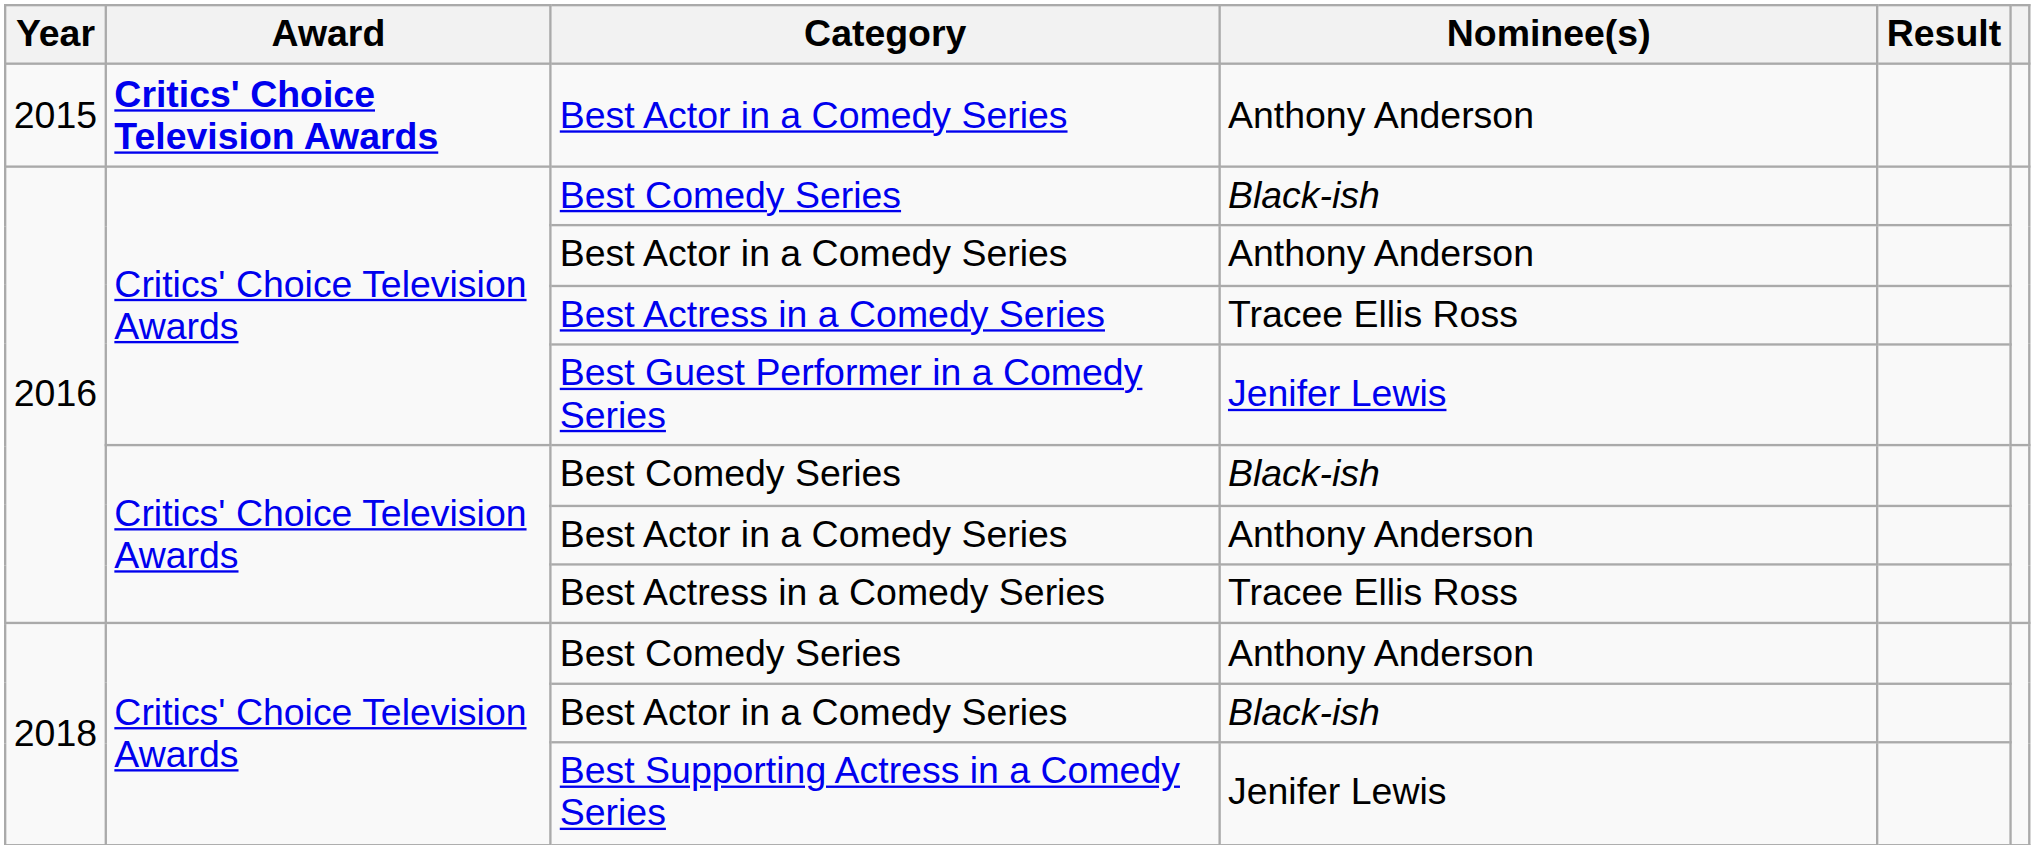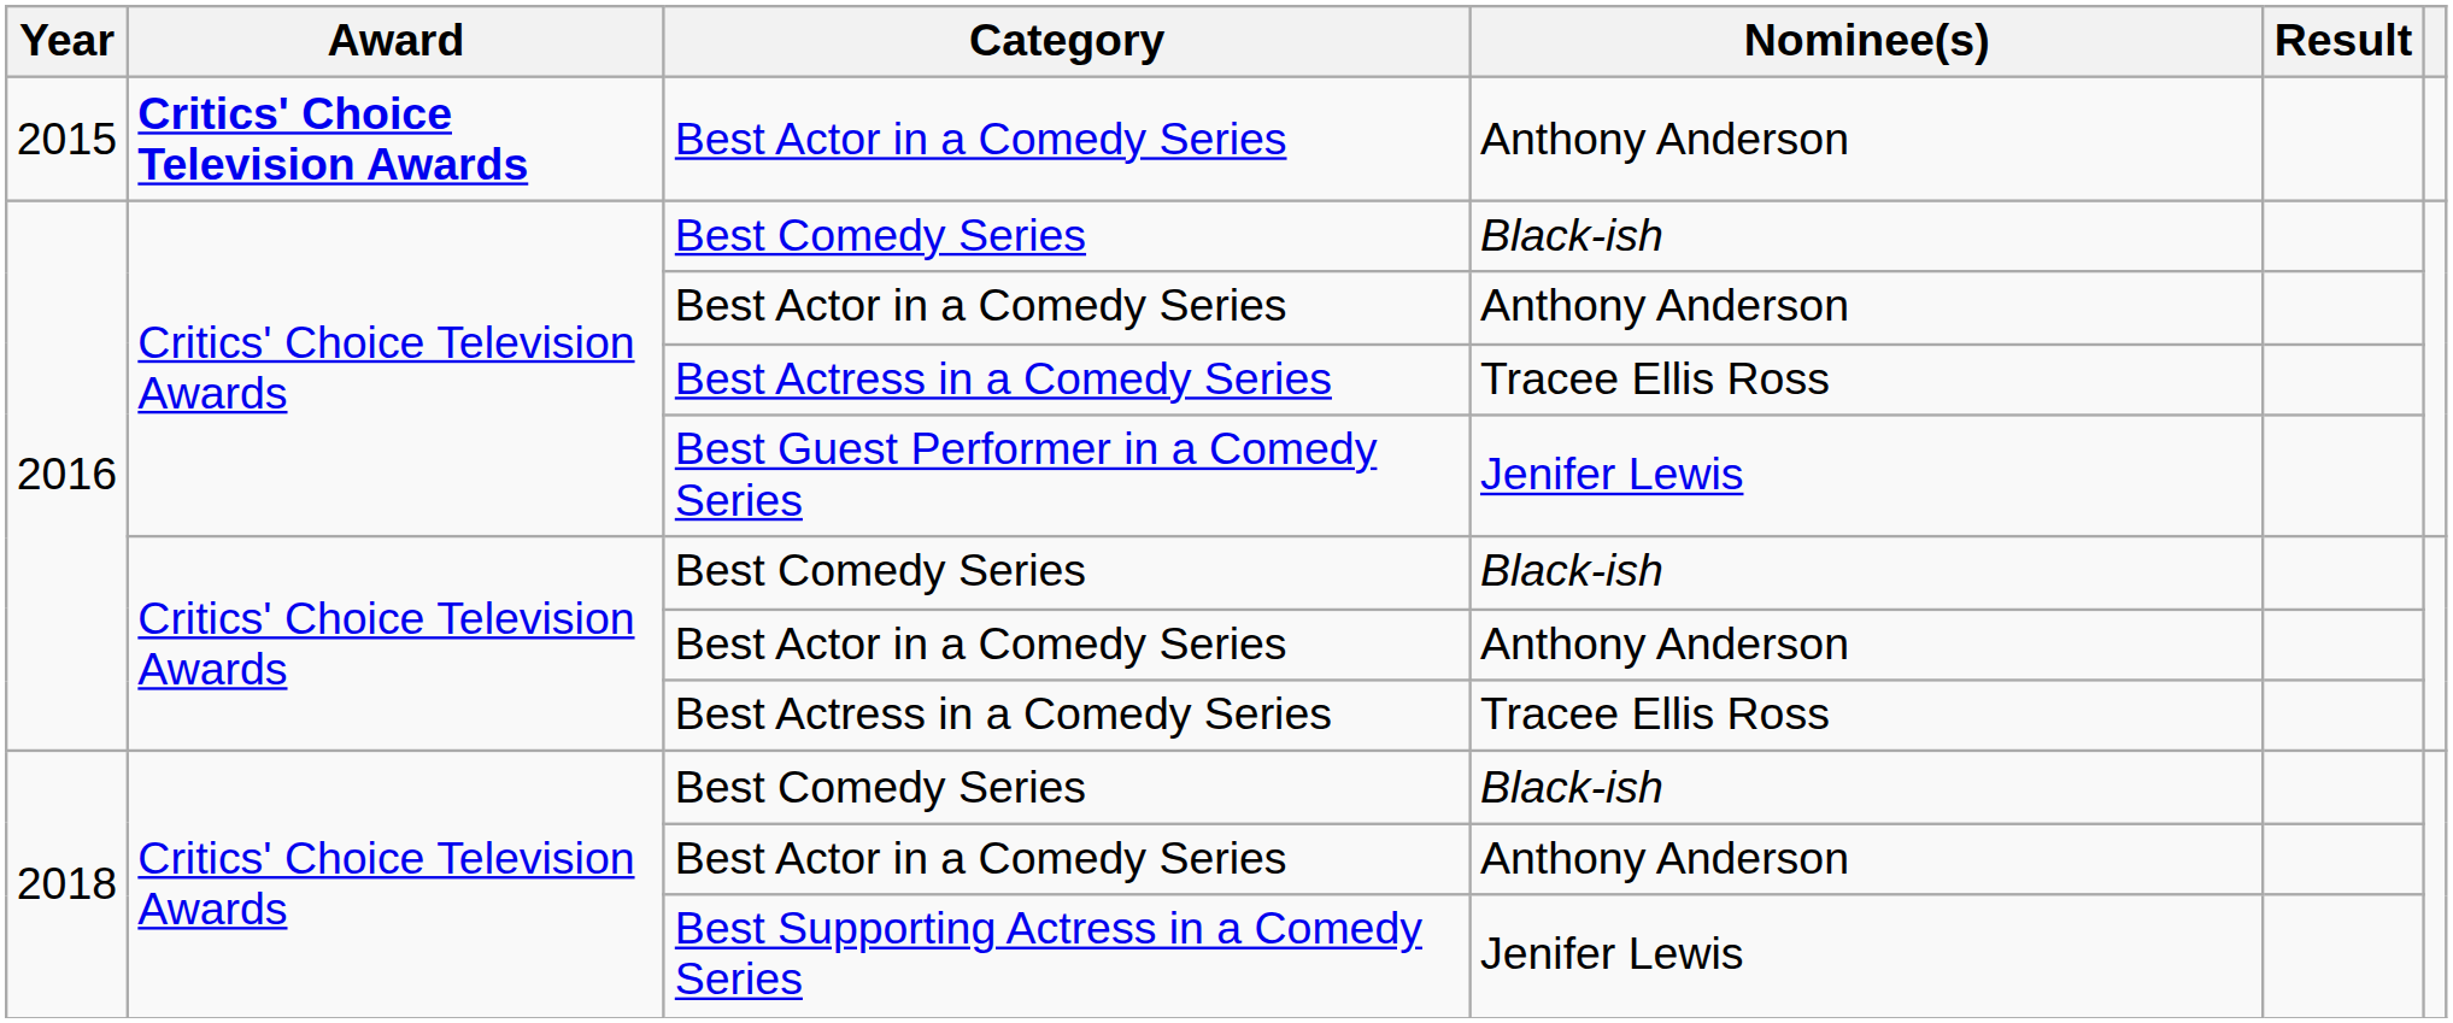2018 / Best Comedy Series | Nominee(s): Anthony Anderson -> Black-ish
2018 / Best Actor in a Comedy Series | Nominee(s): Black-ish -> Anthony Anderson
